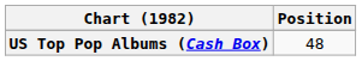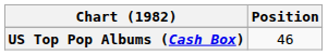US Top Pop Albums (Cash Box) | Position: 48 -> 46
